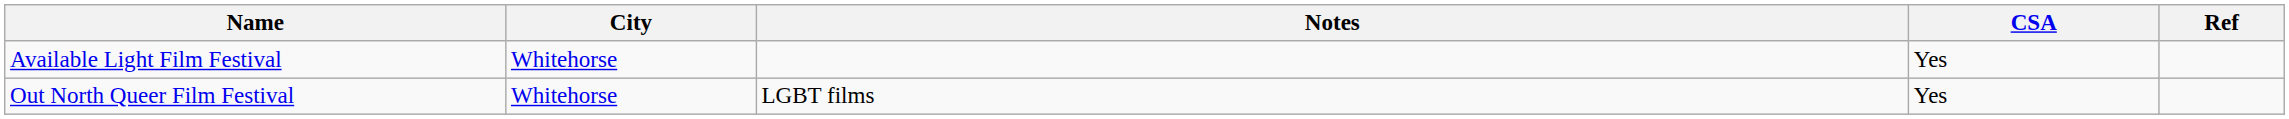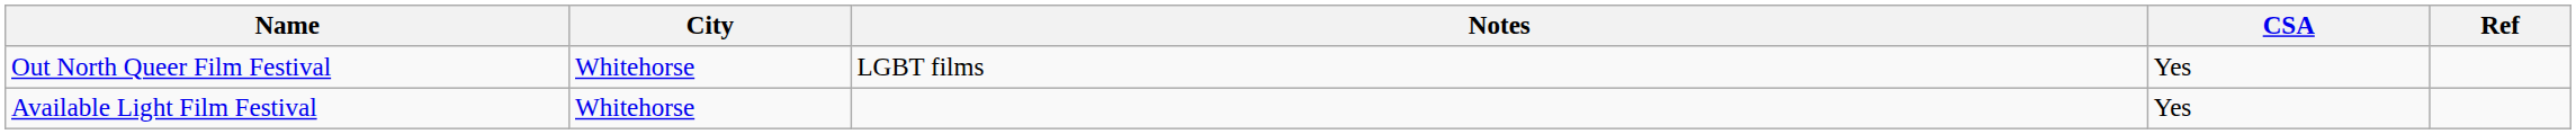rows swapped: Available Light Film Festival <-> Out North Queer Film Festival
